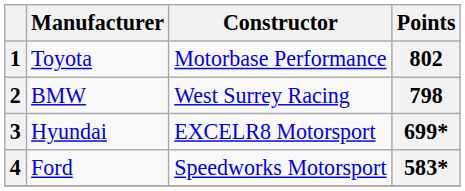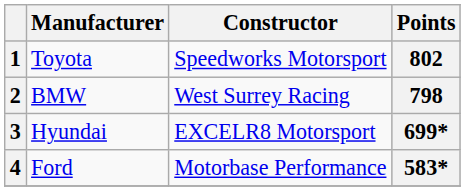1 | Constructor: Motorbase Performance -> Speedworks Motorsport
4 | Constructor: Speedworks Motorsport -> Motorbase Performance
